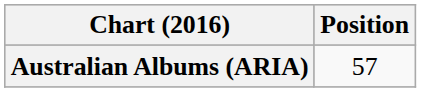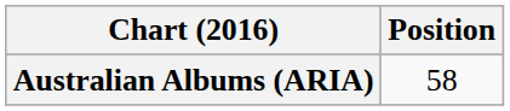Australian Albums (ARIA) | Position: 57 -> 58
